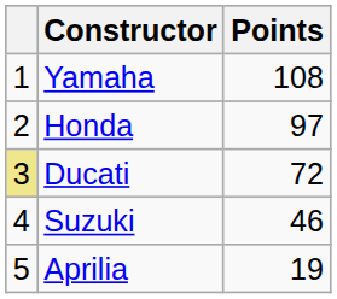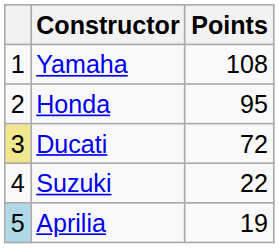Honda | Points: 97 -> 95
Suzuki | Points: 46 -> 22
Aprilia | column 1: no background -> lightblue background
